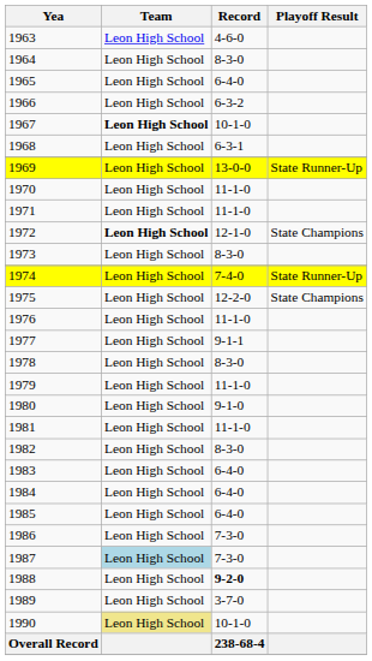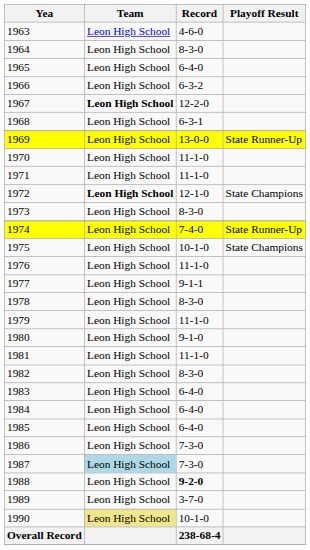1967 | Record: 10-1-0 -> 12-2-0
1975 | Record: 12-2-0 -> 10-1-0
